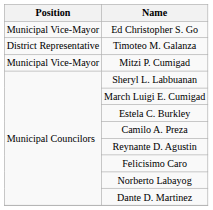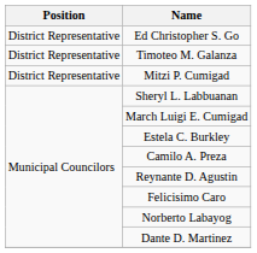Ed Christopher S. Go | Position: Municipal Vice-Mayor -> District Representative
Mitzi P. Cumigad | Position: Municipal Vice-Mayor -> District Representative
